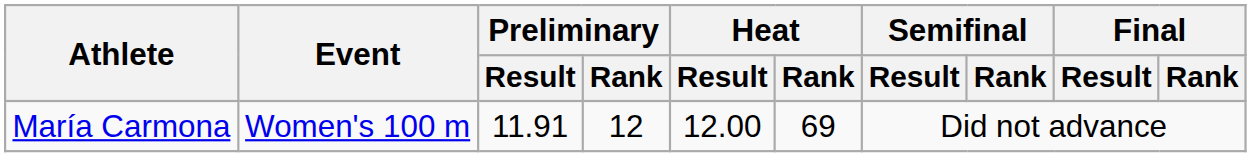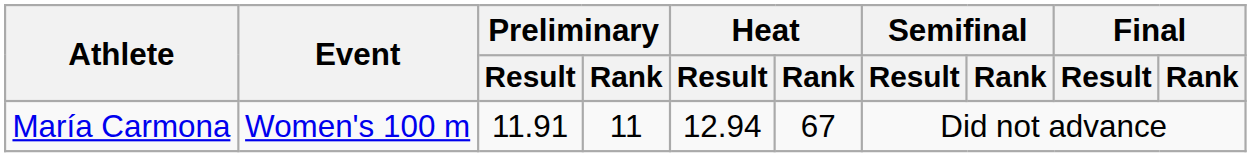María Carmona | Preliminary / Rank: 12 -> 11
María Carmona | Heat / Result: 12.00 -> 12.94
María Carmona | Heat / Rank: 69 -> 67
